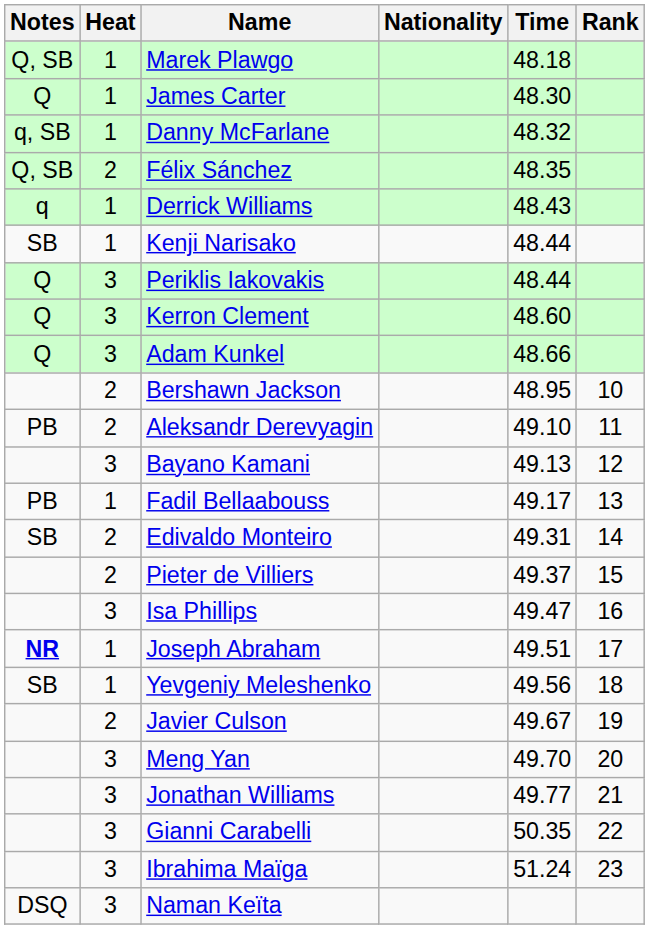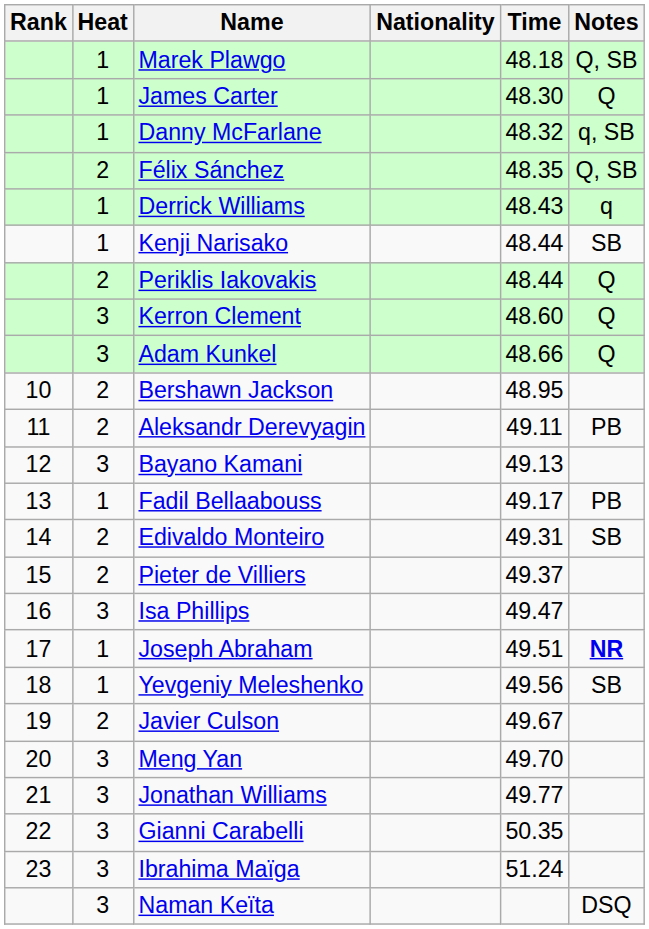columns swapped: Rank <-> Notes
Periklis Iakovakis | Heat: 3 -> 2
Aleksandr Derevyagin | Time: 49.10 -> 49.11
